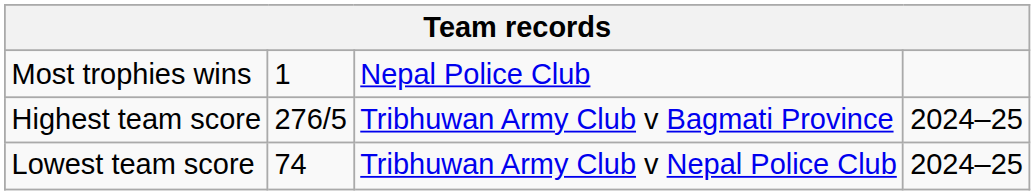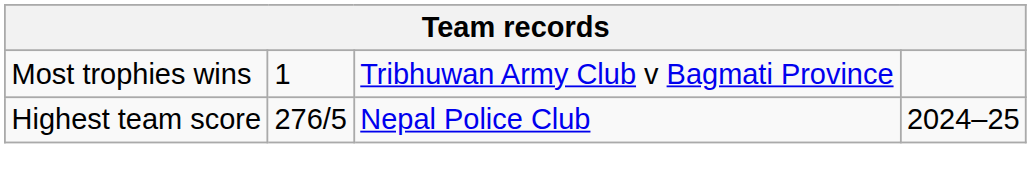Most trophies wins | column 3: Nepal Police Club -> Tribhuwan Army Club v Bagmati Province
Highest team score | column 3: Tribhuwan Army Club v Bagmati Province -> Nepal Police Club
- row: Lowest team score | 74 | Tribhuwan Army Club v Nepal Police Club | 2024–25
